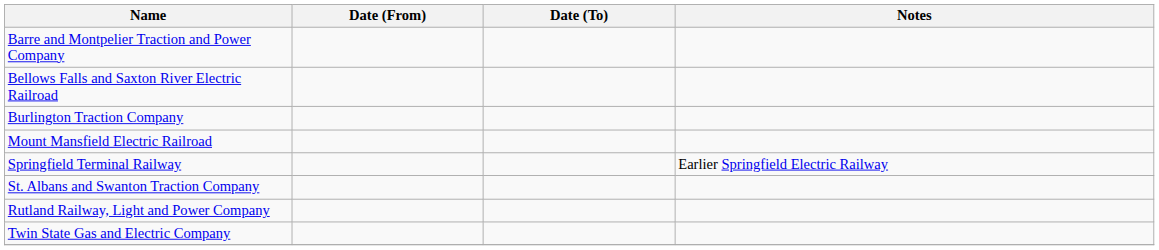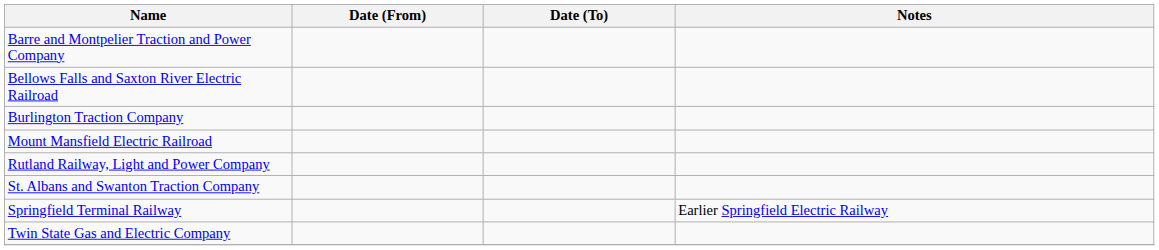rows swapped: Rutland Railway, Light and Power Company <-> Springfield Terminal Railway
